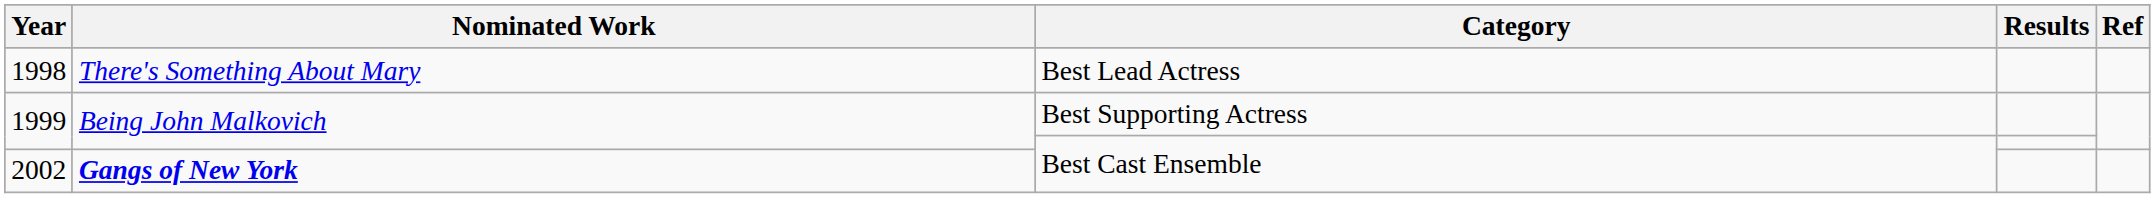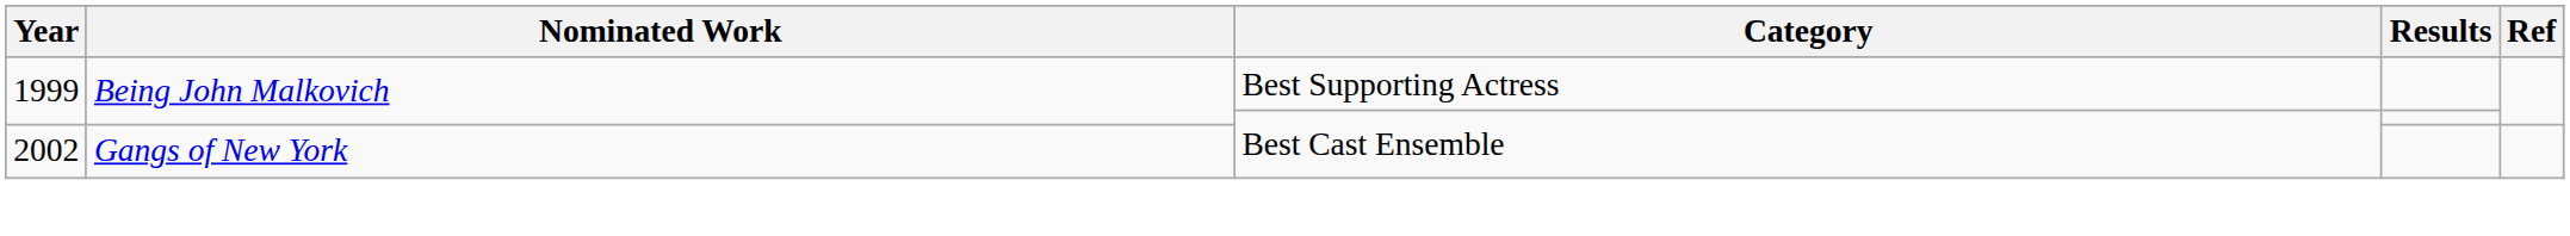- row: 1998 | There's Something About Mary | Best Lead Actress
2002 | Nominated Work: bold -> normal
